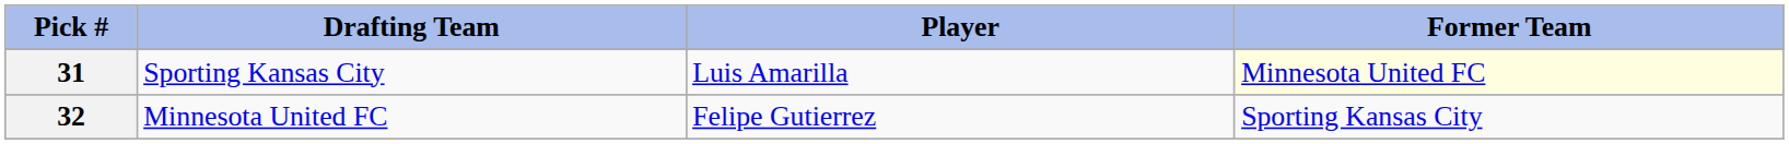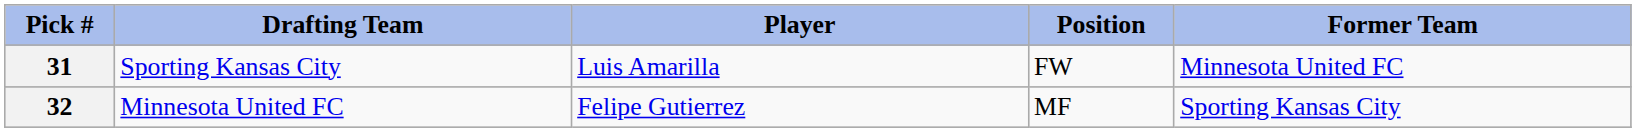+ column: Position | FW | MF
31 | Former Team: lightyellow background -> no background
